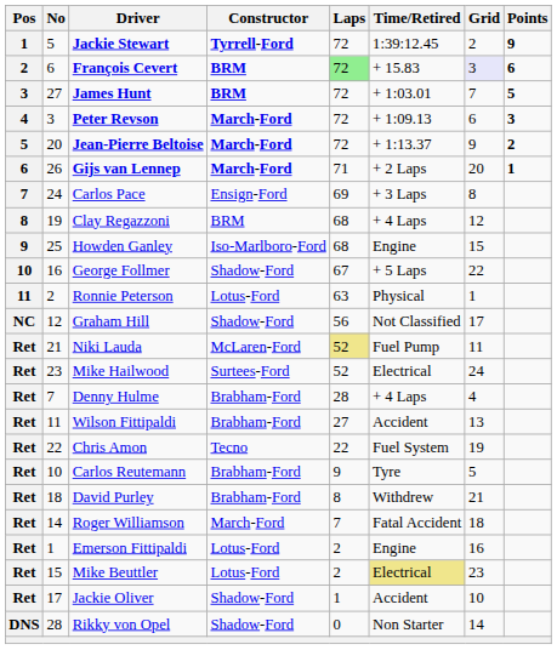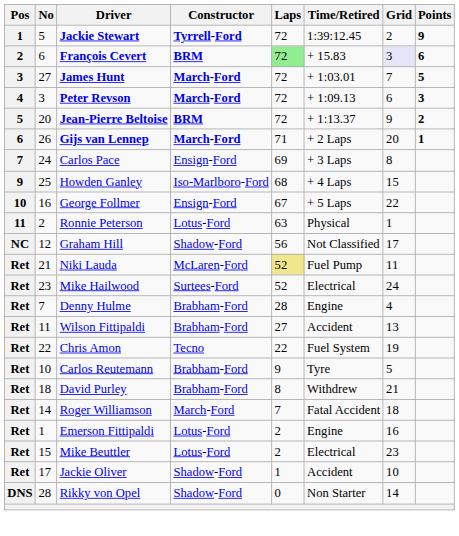James Hunt | Constructor: BRM -> March-Ford
Jean-Pierre Beltoise | Constructor: March-Ford -> BRM
- row: 8 | 19 | Clay Regazzoni | BRM | 68 | + 4 Laps | 12
Howden Ganley | Time/Retired: Engine -> + 4 Laps
George Follmer | Constructor: Shadow-Ford -> Ensign-Ford
Denny Hulme | Time/Retired: + 4 Laps -> Engine
Mike Beuttler | Time/Retired: khaki background -> no background
